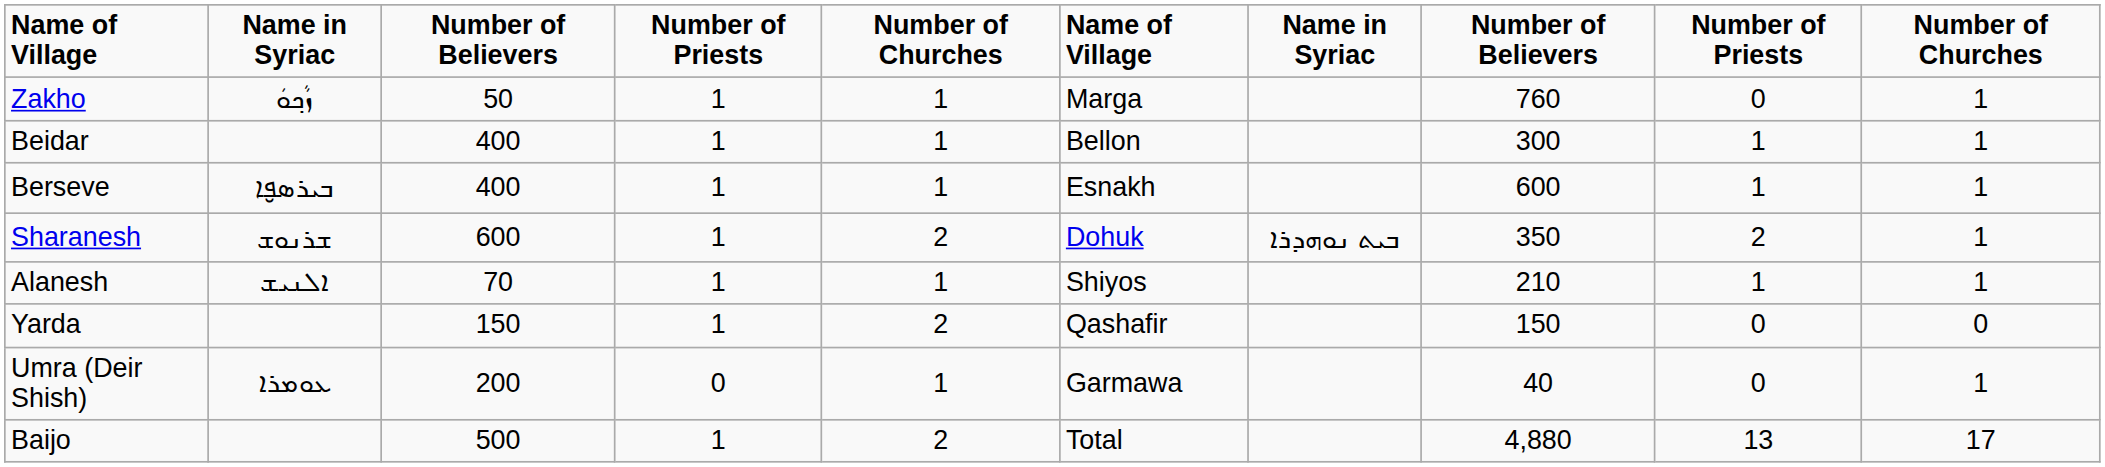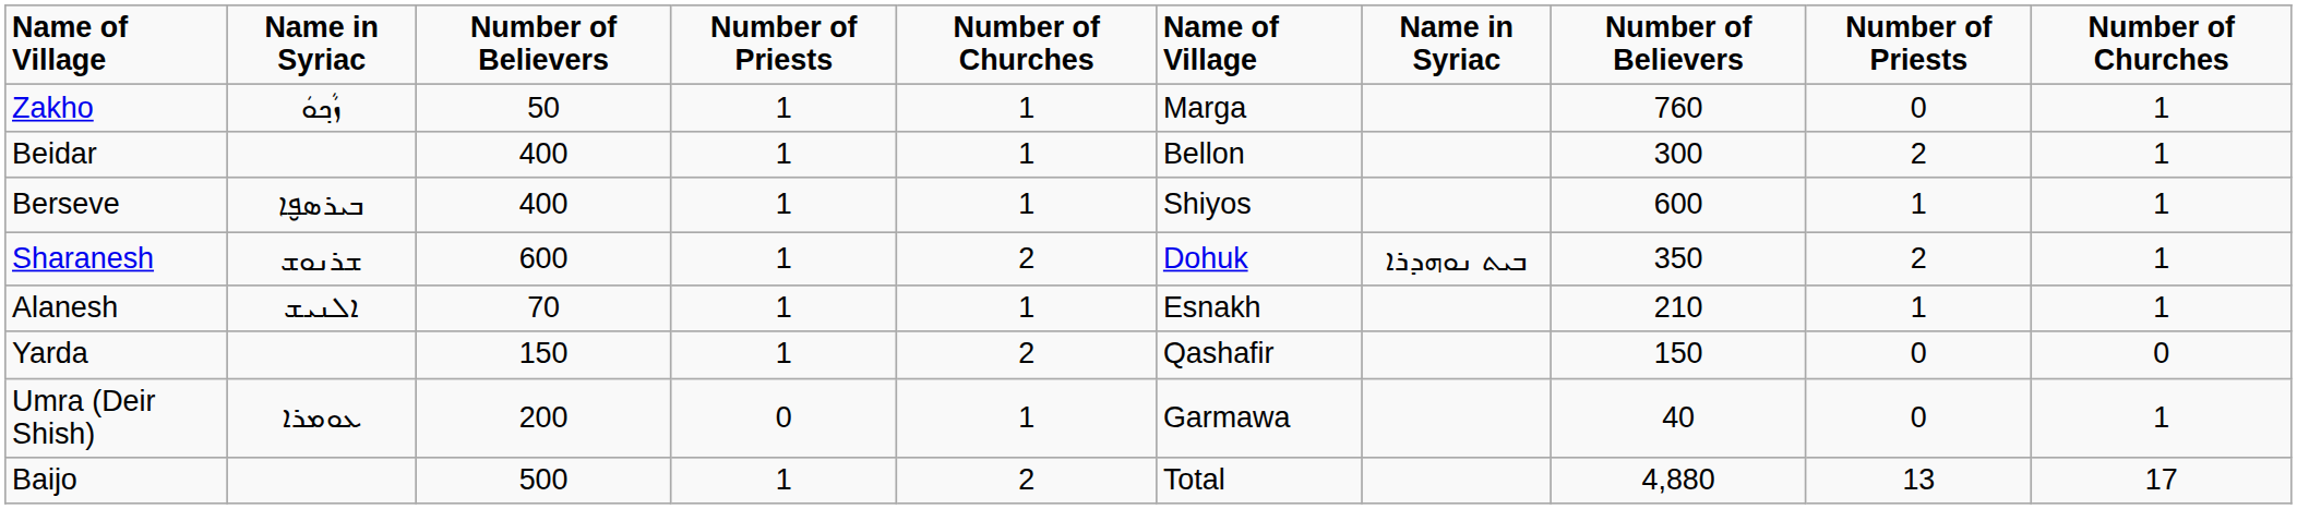Beidar | column 9: 1 -> 2
Berseve | column 6: Esnakh -> Shiyos
Alanesh | column 6: Shiyos -> Esnakh
